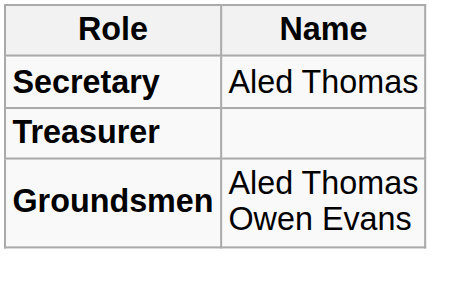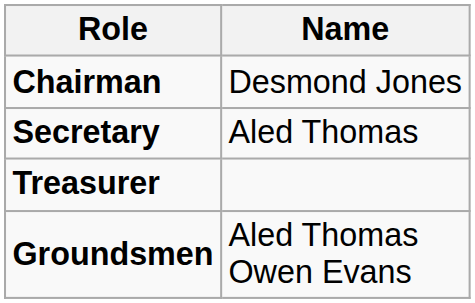+ row: Chairman | Desmond Jones
